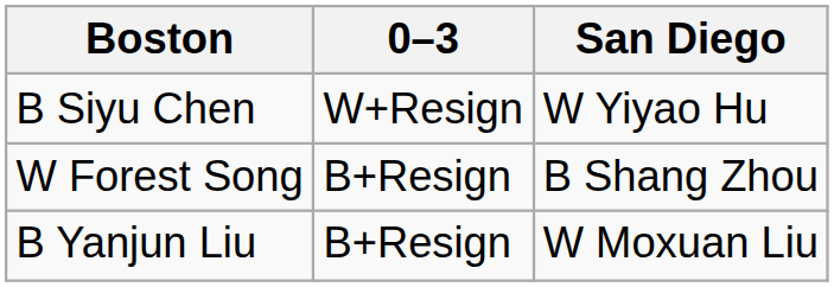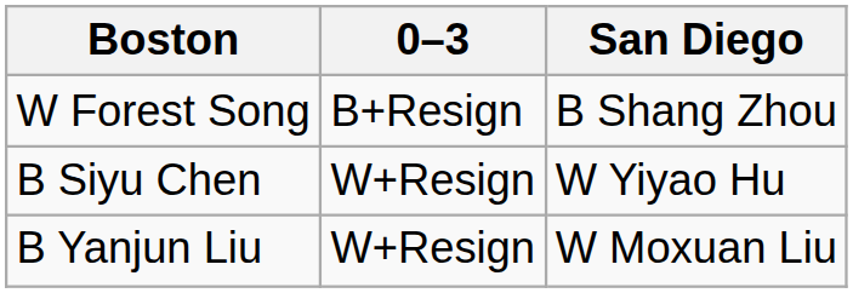rows swapped: B Siyu Chen <-> W Forest Song
B Yanjun Liu | 0–3: B+Resign -> W+Resign
